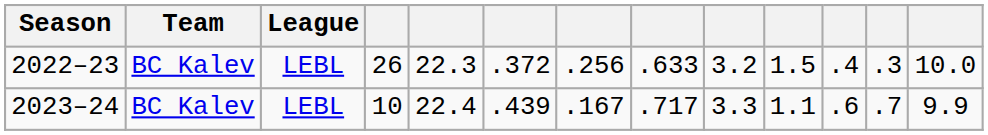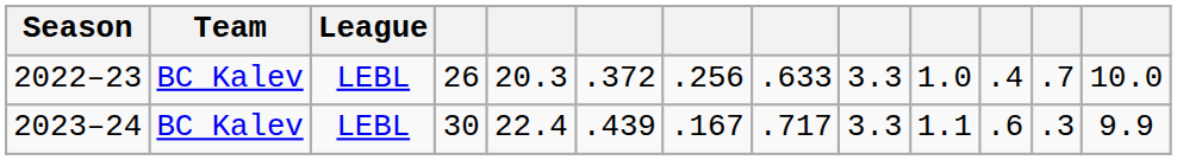2022–23 | column 5: 22.3 -> 20.3
2022–23 | column 9: 3.2 -> 3.3
2022–23 | column 10: 1.5 -> 1.0
2022–23 | column 12: .3 -> .7
2023–24 | column 4: 10 -> 30
2023–24 | column 12: .7 -> .3
